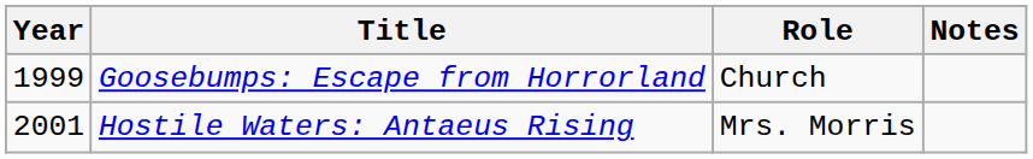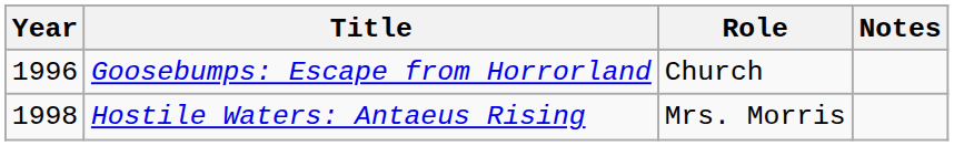Goosebumps: Escape from Horrorland | Year: 1999 -> 1996
Hostile Waters: Antaeus Rising | Year: 2001 -> 1998
